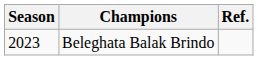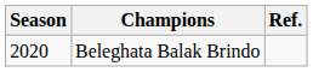Beleghata Balak Brindo | Season: 2023 -> 2020
